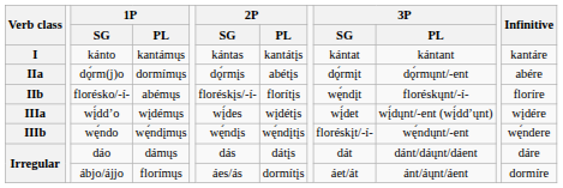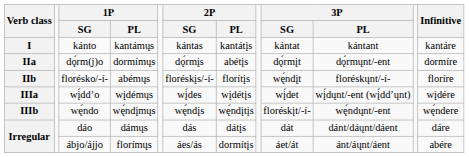dǫ́rm(j)o | Infinitive: abére -> dormíre
ábjo/ájjo | Infinitive: dormíre -> abére
